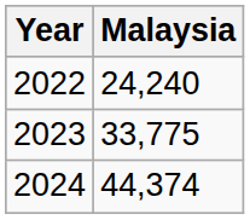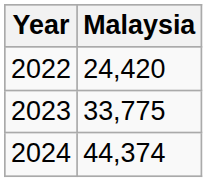2022 | Malaysia: 24,240 -> 24,420
